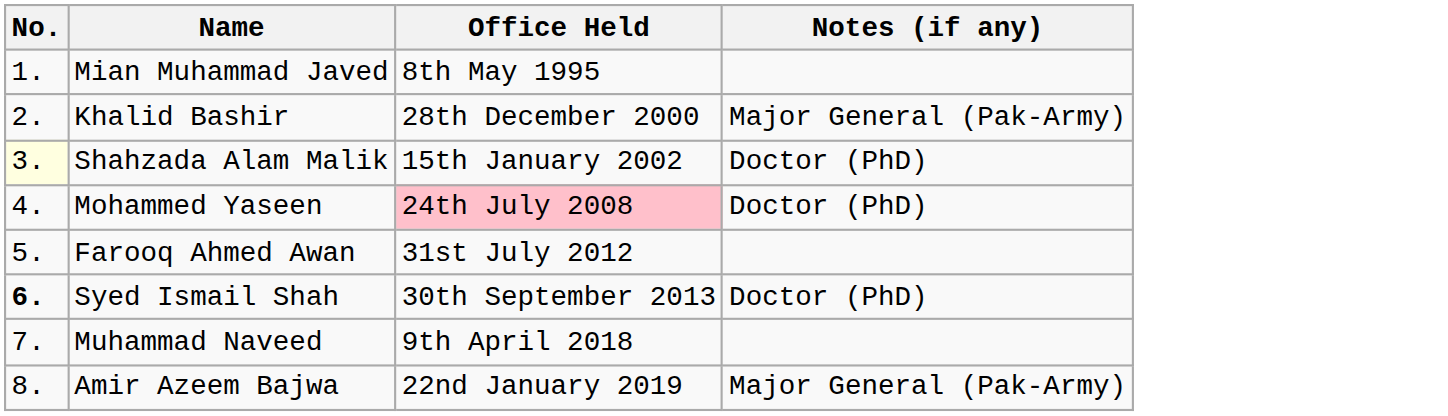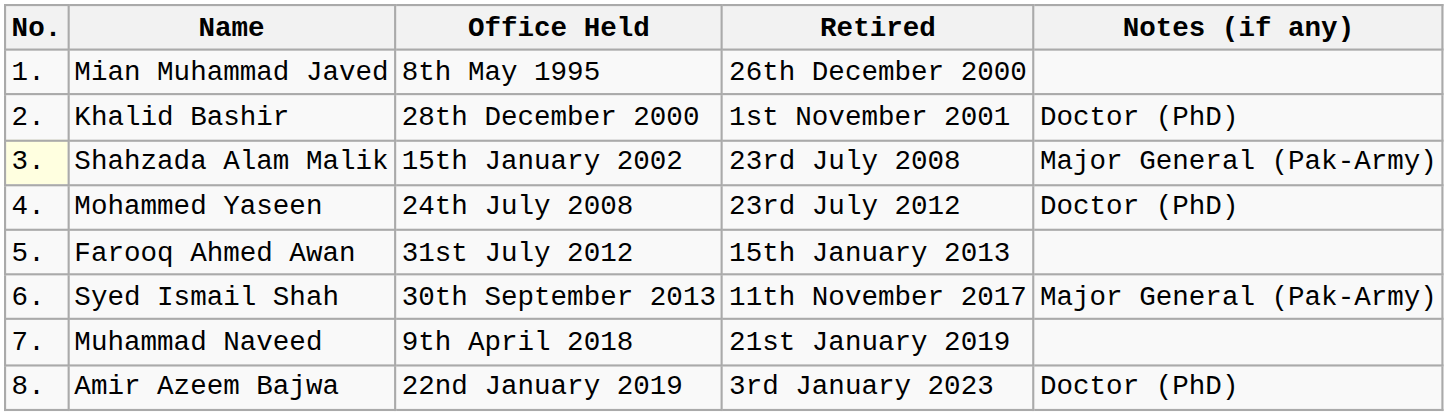+ column: Retired | 26th December 2000 | 1st November 2001 | 23rd July 2008 | 23rd July 2012 | 15th January 2013 | 11th November 2017 | 21st January 2019 | 3rd January 2023
Khalid Bashir | Notes (if any): Major General (Pak-Army) -> Doctor (PhD)
Shahzada Alam Malik | Notes (if any): Doctor (PhD) -> Major General (Pak-Army)
Mohammed Yaseen | Office Held: pink background -> no background
Syed Ismail Shah | No.: bold -> normal
Syed Ismail Shah | Notes (if any): Doctor (PhD) -> Major General (Pak-Army)
Amir Azeem Bajwa | Notes (if any): Major General (Pak-Army) -> Doctor (PhD)
